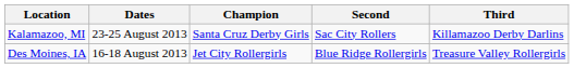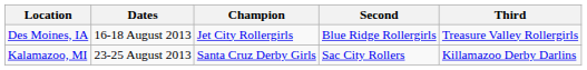rows swapped: Des Moines, IA <-> Kalamazoo, MI
